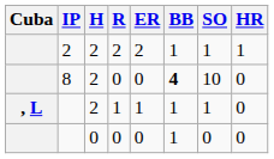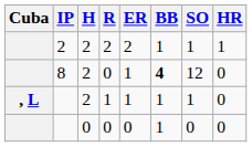8 | ER: 0 -> 1
8 | SO: 10 -> 12
